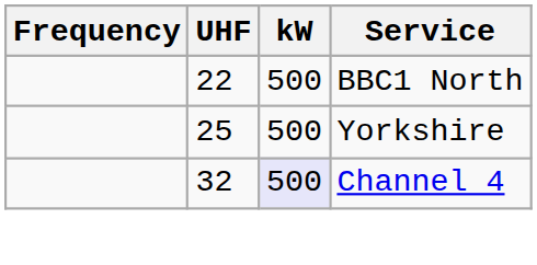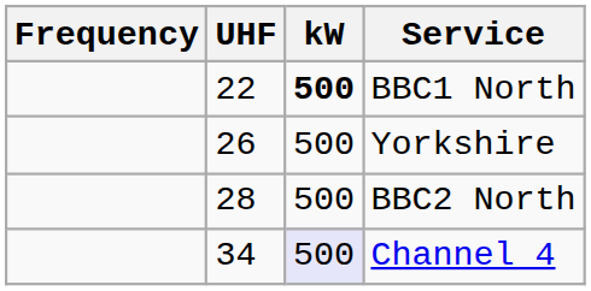BBC1 North | kW: normal -> bold
Yorkshire | UHF: 25 -> 26
+ row: 28 | 500 | BBC2 North
Channel 4 | UHF: 32 -> 34
